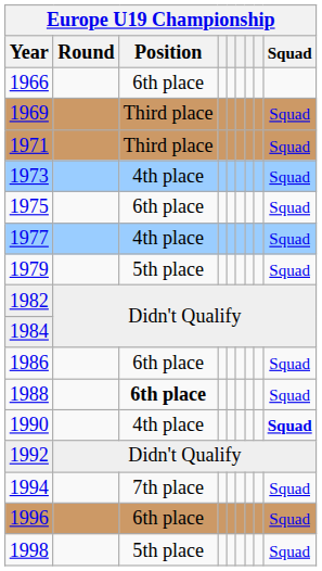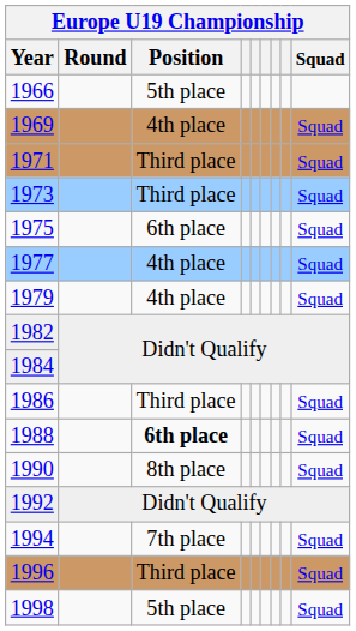1966 | Position: 6th place -> 5th place
1969 | Position: Third place -> 4th place
1973 | Position: 4th place -> Third place
1979 | Position: 5th place -> 4th place
1986 | Position: 6th place -> Third place
1990 | Position: 4th place -> 8th place
1990 | Squad: bold -> normal
1996 | Position: 6th place -> Third place
